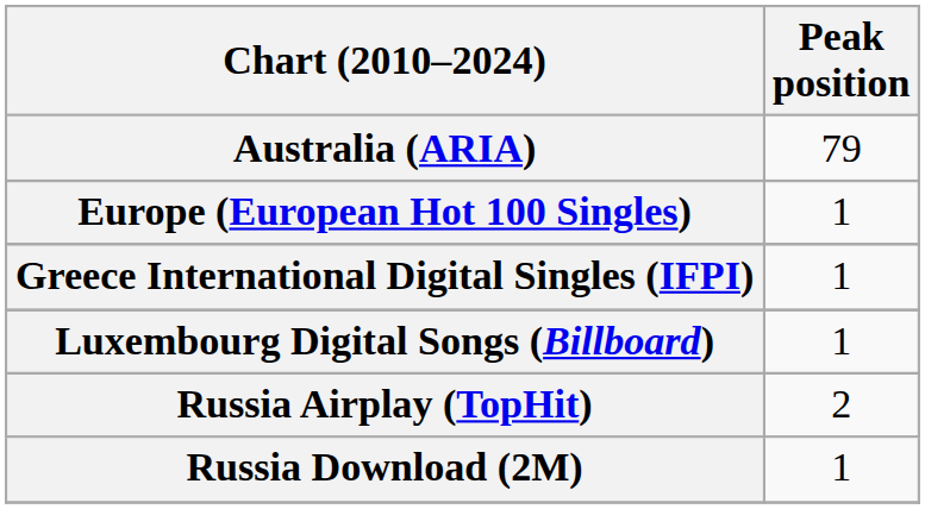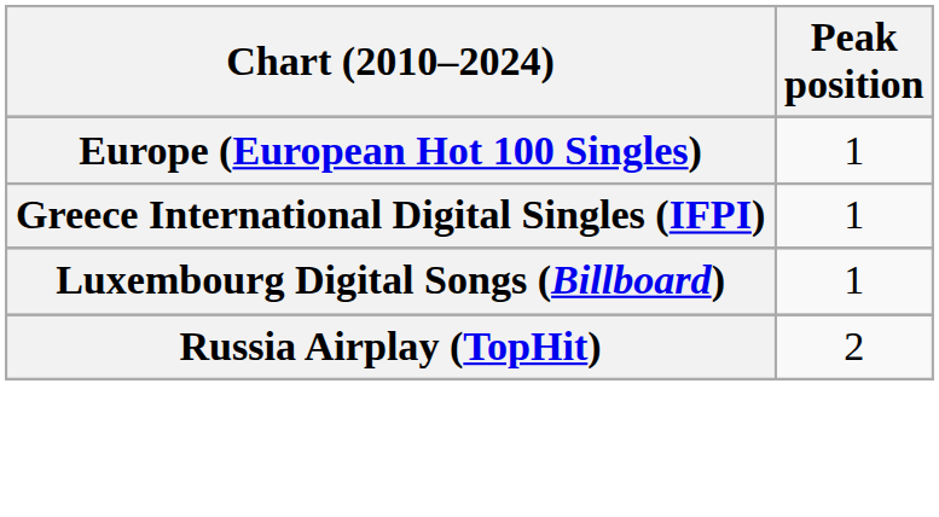- row: Australia (ARIA) | 79
- row: Russia Download (2M) | 1
